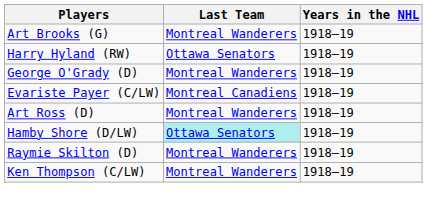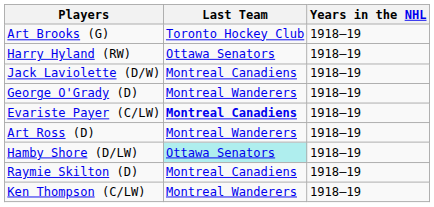Art Brooks (G) | Last Team: Montreal Wanderers -> Toronto Hockey Club
+ row: Jack Laviolette (D/W) | Montreal Canadiens | 1918–19
Evariste Payer (C/LW) | Last Team: normal -> bold
Raymie Skilton (D) | Last Team: Montreal Wanderers -> Montreal Canadiens
